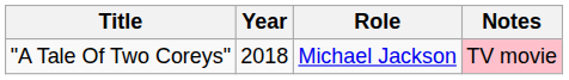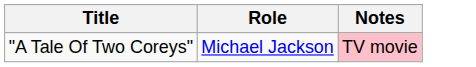- column: Year | 2018
